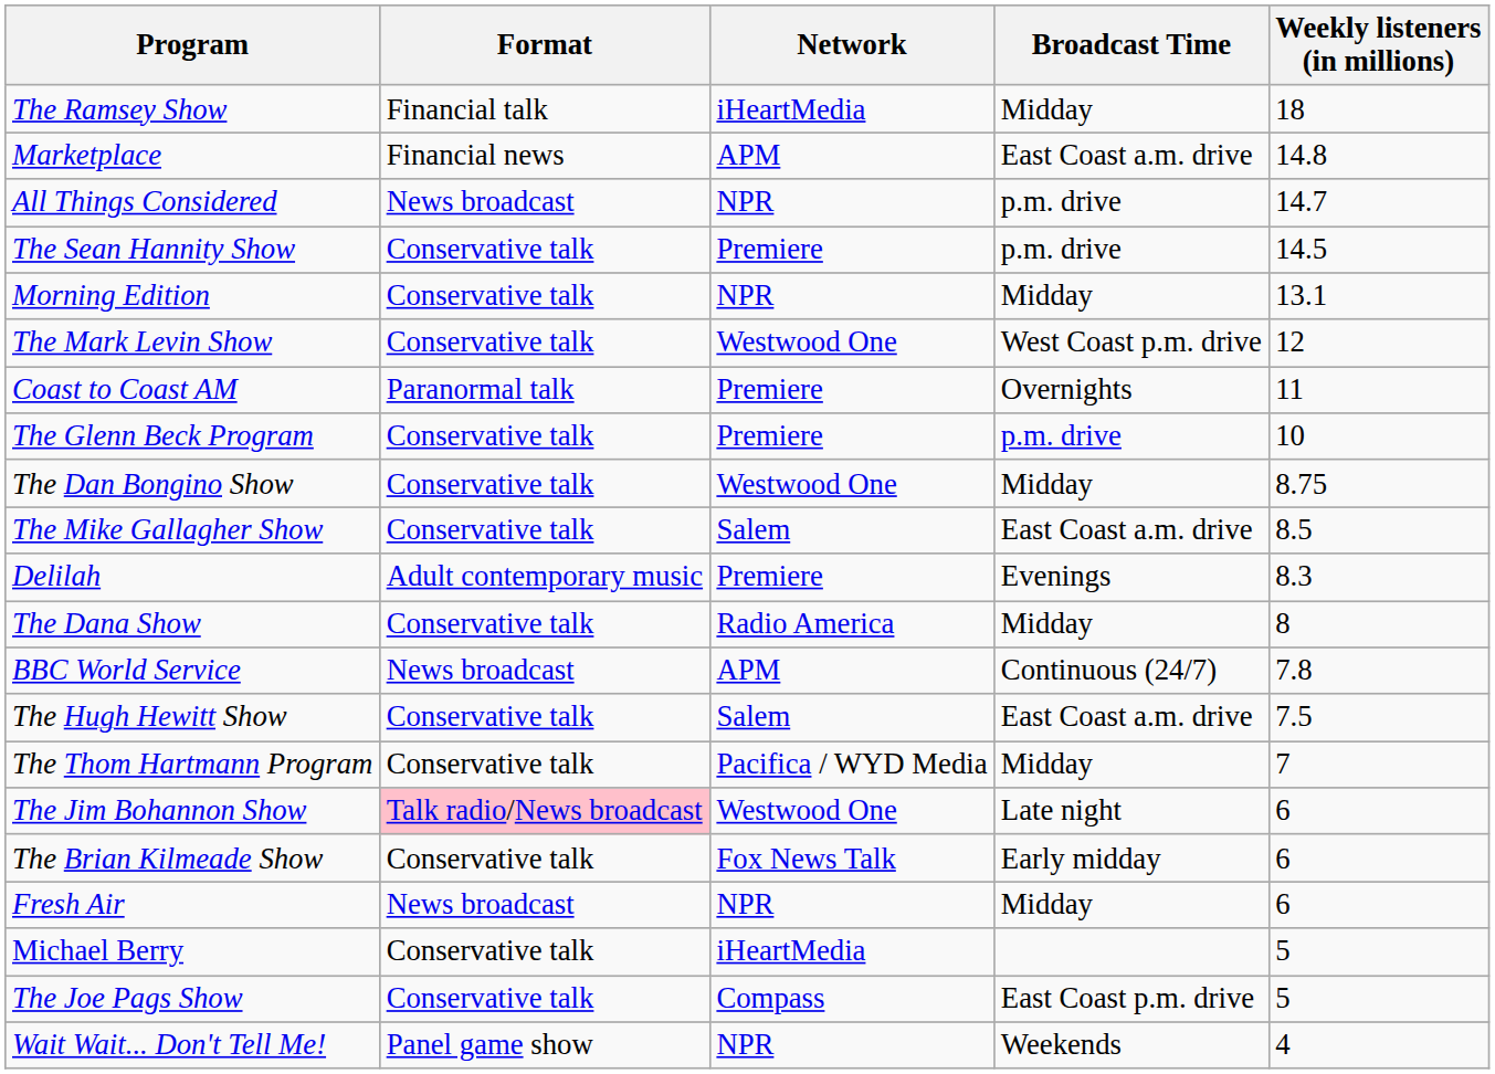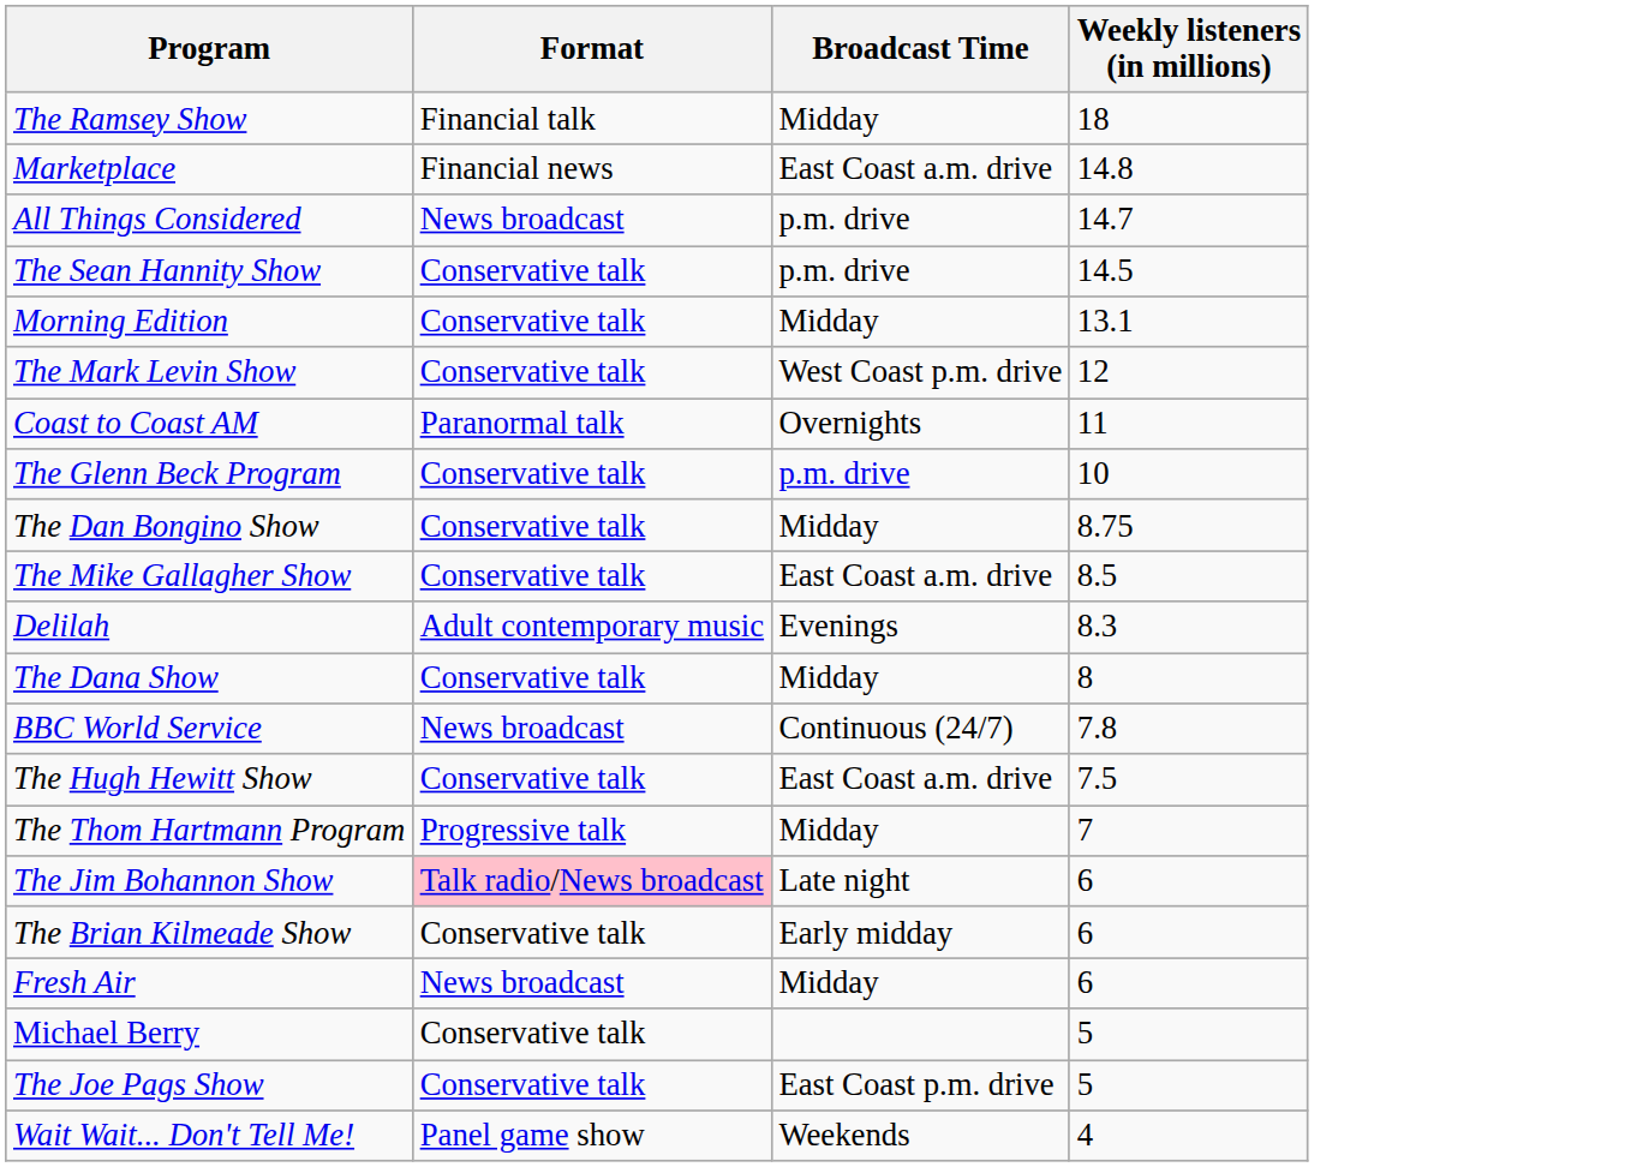- column: Network | iHeartMedia | APM | NPR | Premiere | NPR | Westwood One | Premiere | Premiere | Westwood One | Salem | Premiere | Radio America | APM | Salem | Pacifica / WYD Media | Westwood One | Fox News Talk | NPR | iHeartMedia | Compass | NPR
The Thom Hartmann Program | Format: Conservative talk -> Progressive talk
